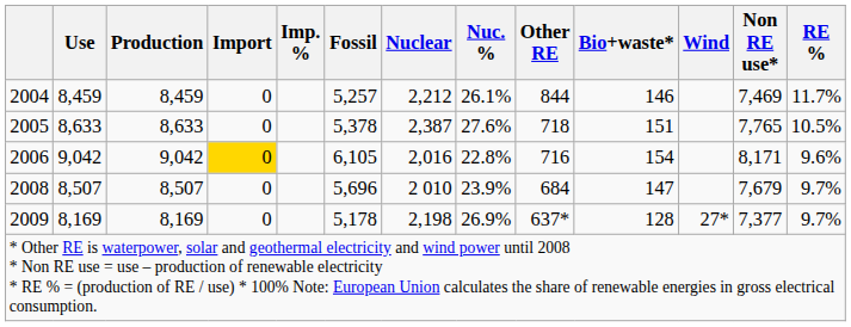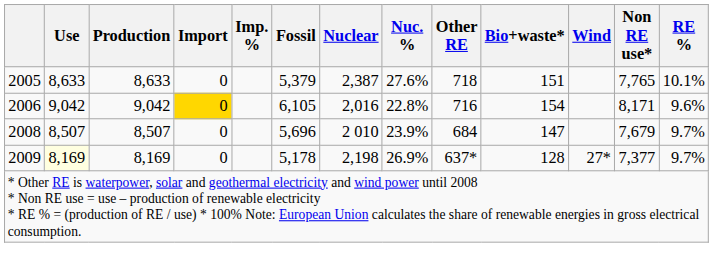- row: 2004 | 8,459 | 8,459 | 0 | 5,257 | 2,212 | 26.1% | 844 | 146 | 7,469 | 11.7%
2005 | Fossil: 5,378 -> 5,379
2005 | RE %: 10.5% -> 10.1%
2009 | Use: no background -> lightyellow background
